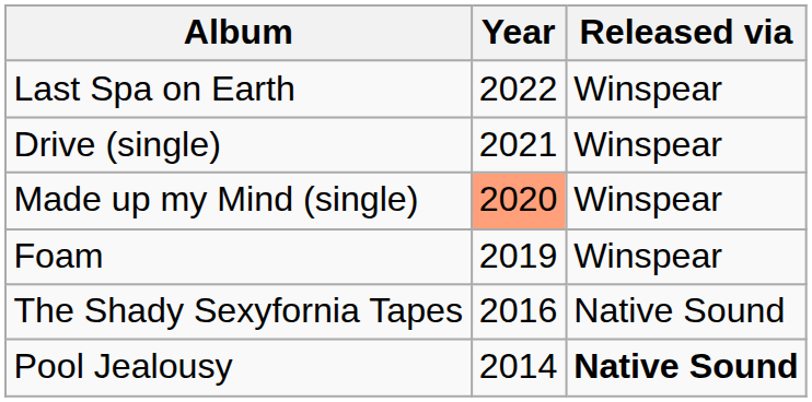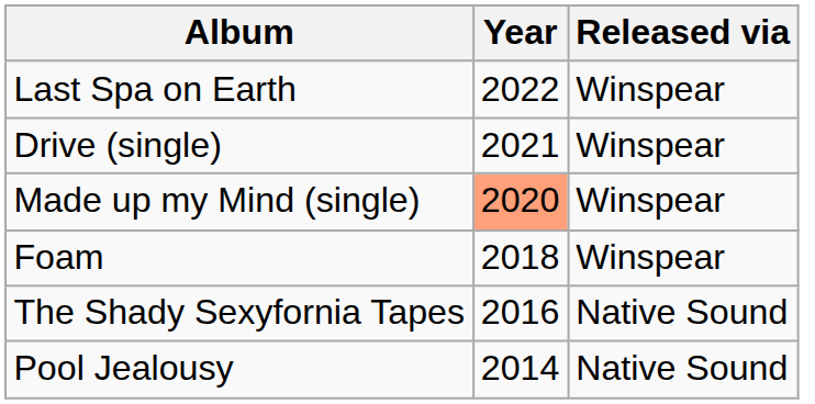Foam | Year: 2019 -> 2018
Pool Jealousy | Released via: bold -> normal
